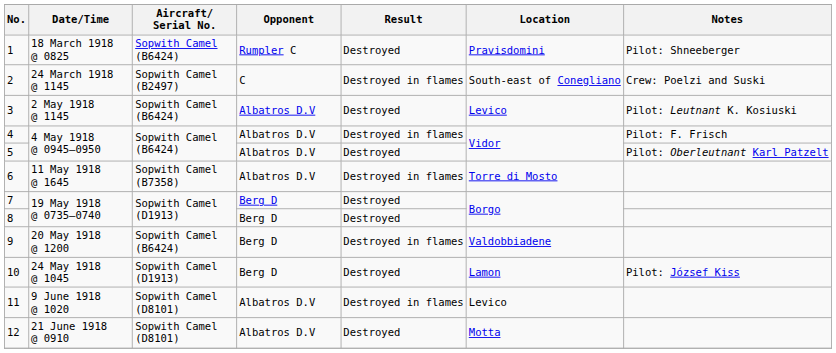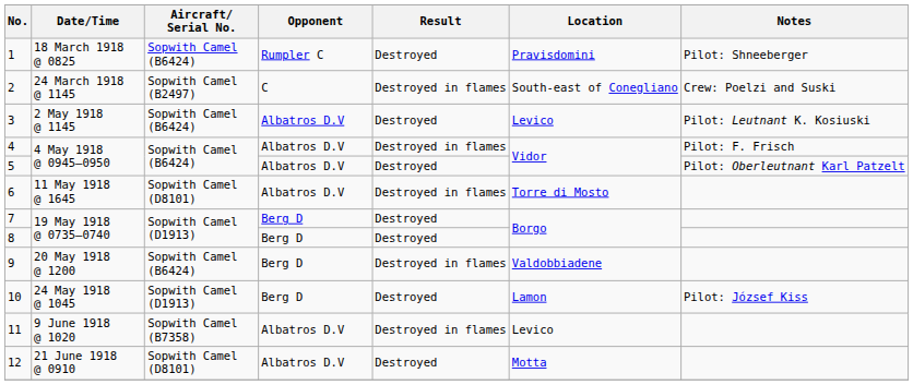6 | Aircraft/ Serial No.: Sopwith Camel (B7358) -> Sopwith Camel (D8101)
11 | Aircraft/ Serial No.: Sopwith Camel (D8101) -> Sopwith Camel (B7358)
